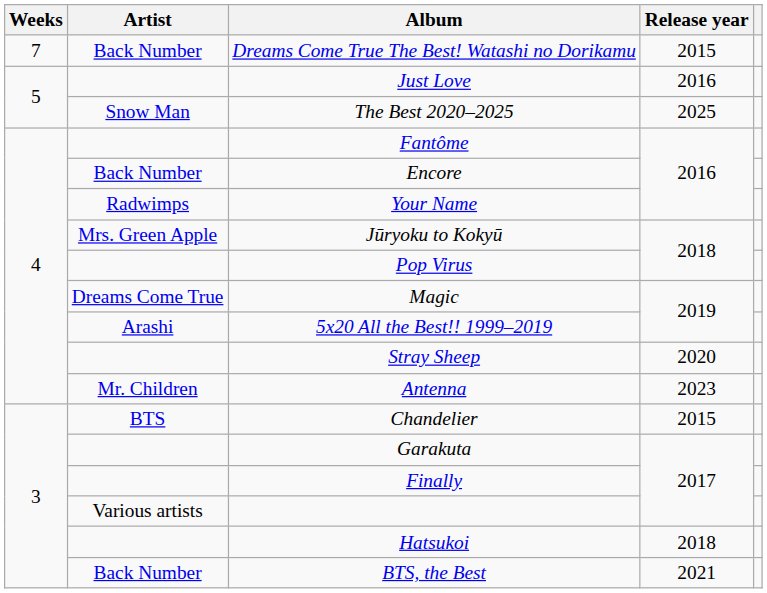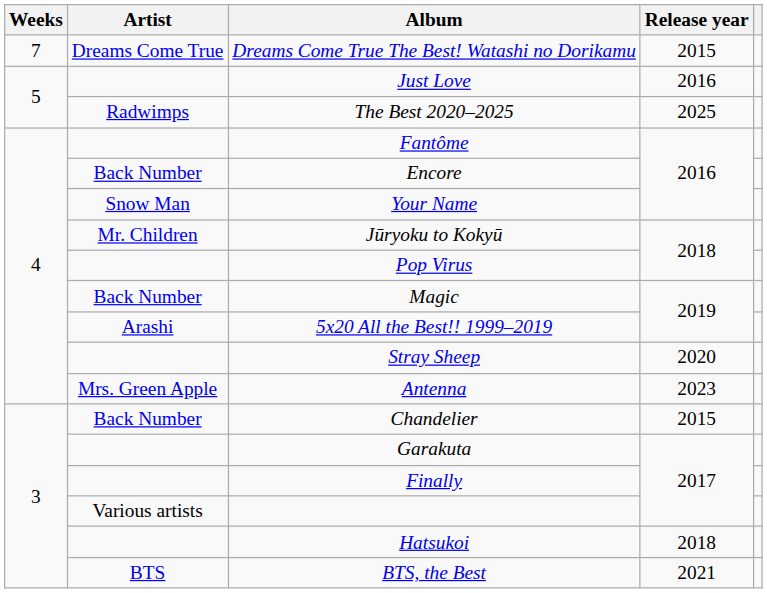Dreams Come True The Best! Watashi no Dorikamu | Artist: Back Number -> Dreams Come True
The Best 2020–2025 | Artist: Snow Man -> Radwimps
Your Name | Artist: Radwimps -> Snow Man
Jūryoku to Kokyū | Artist: Mrs. Green Apple -> Mr. Children
Magic | Artist: Dreams Come True -> Back Number
Antenna | Artist: Mr. Children -> Mrs. Green Apple
Chandelier | Artist: BTS -> Back Number
BTS, the Best | Artist: Back Number -> BTS
